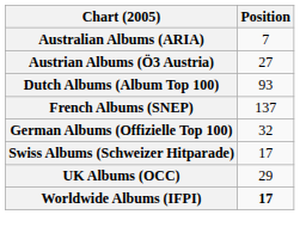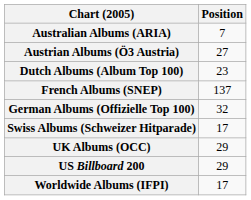Dutch Albums (Album Top 100) | Position: 93 -> 23
+ row: US Billboard 200 | 29
Worldwide Albums (IFPI) | Position: bold -> normal
